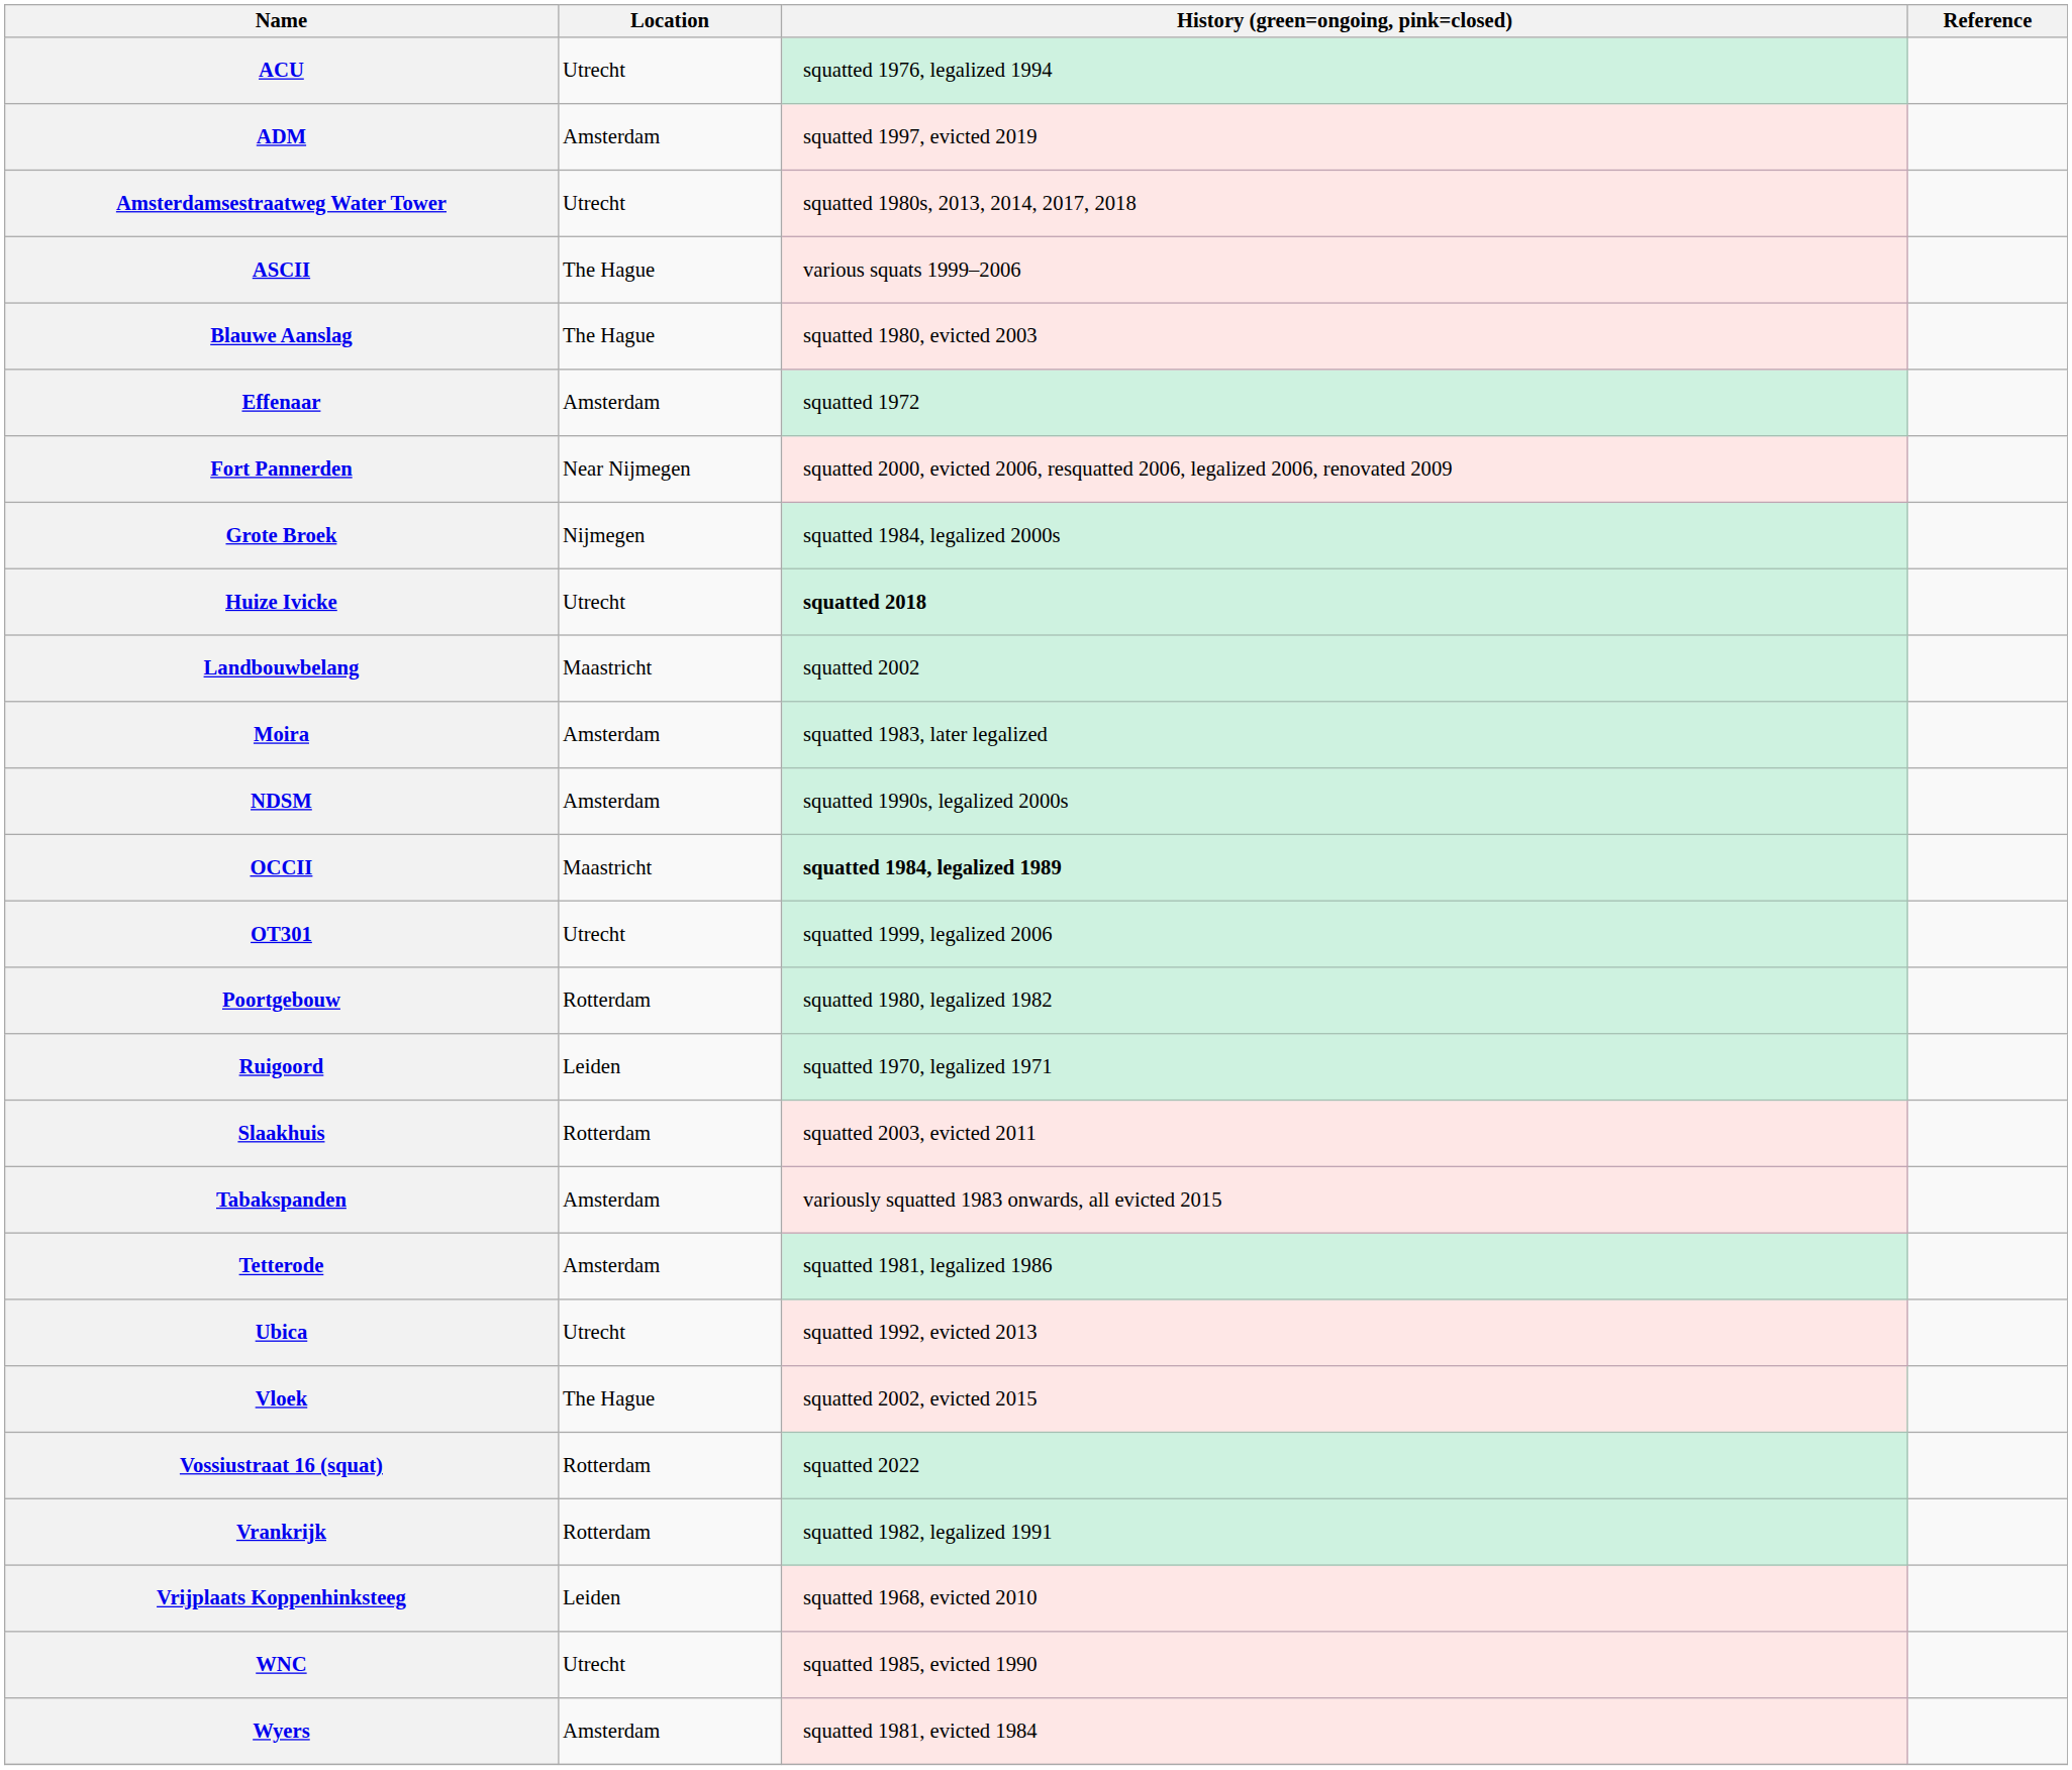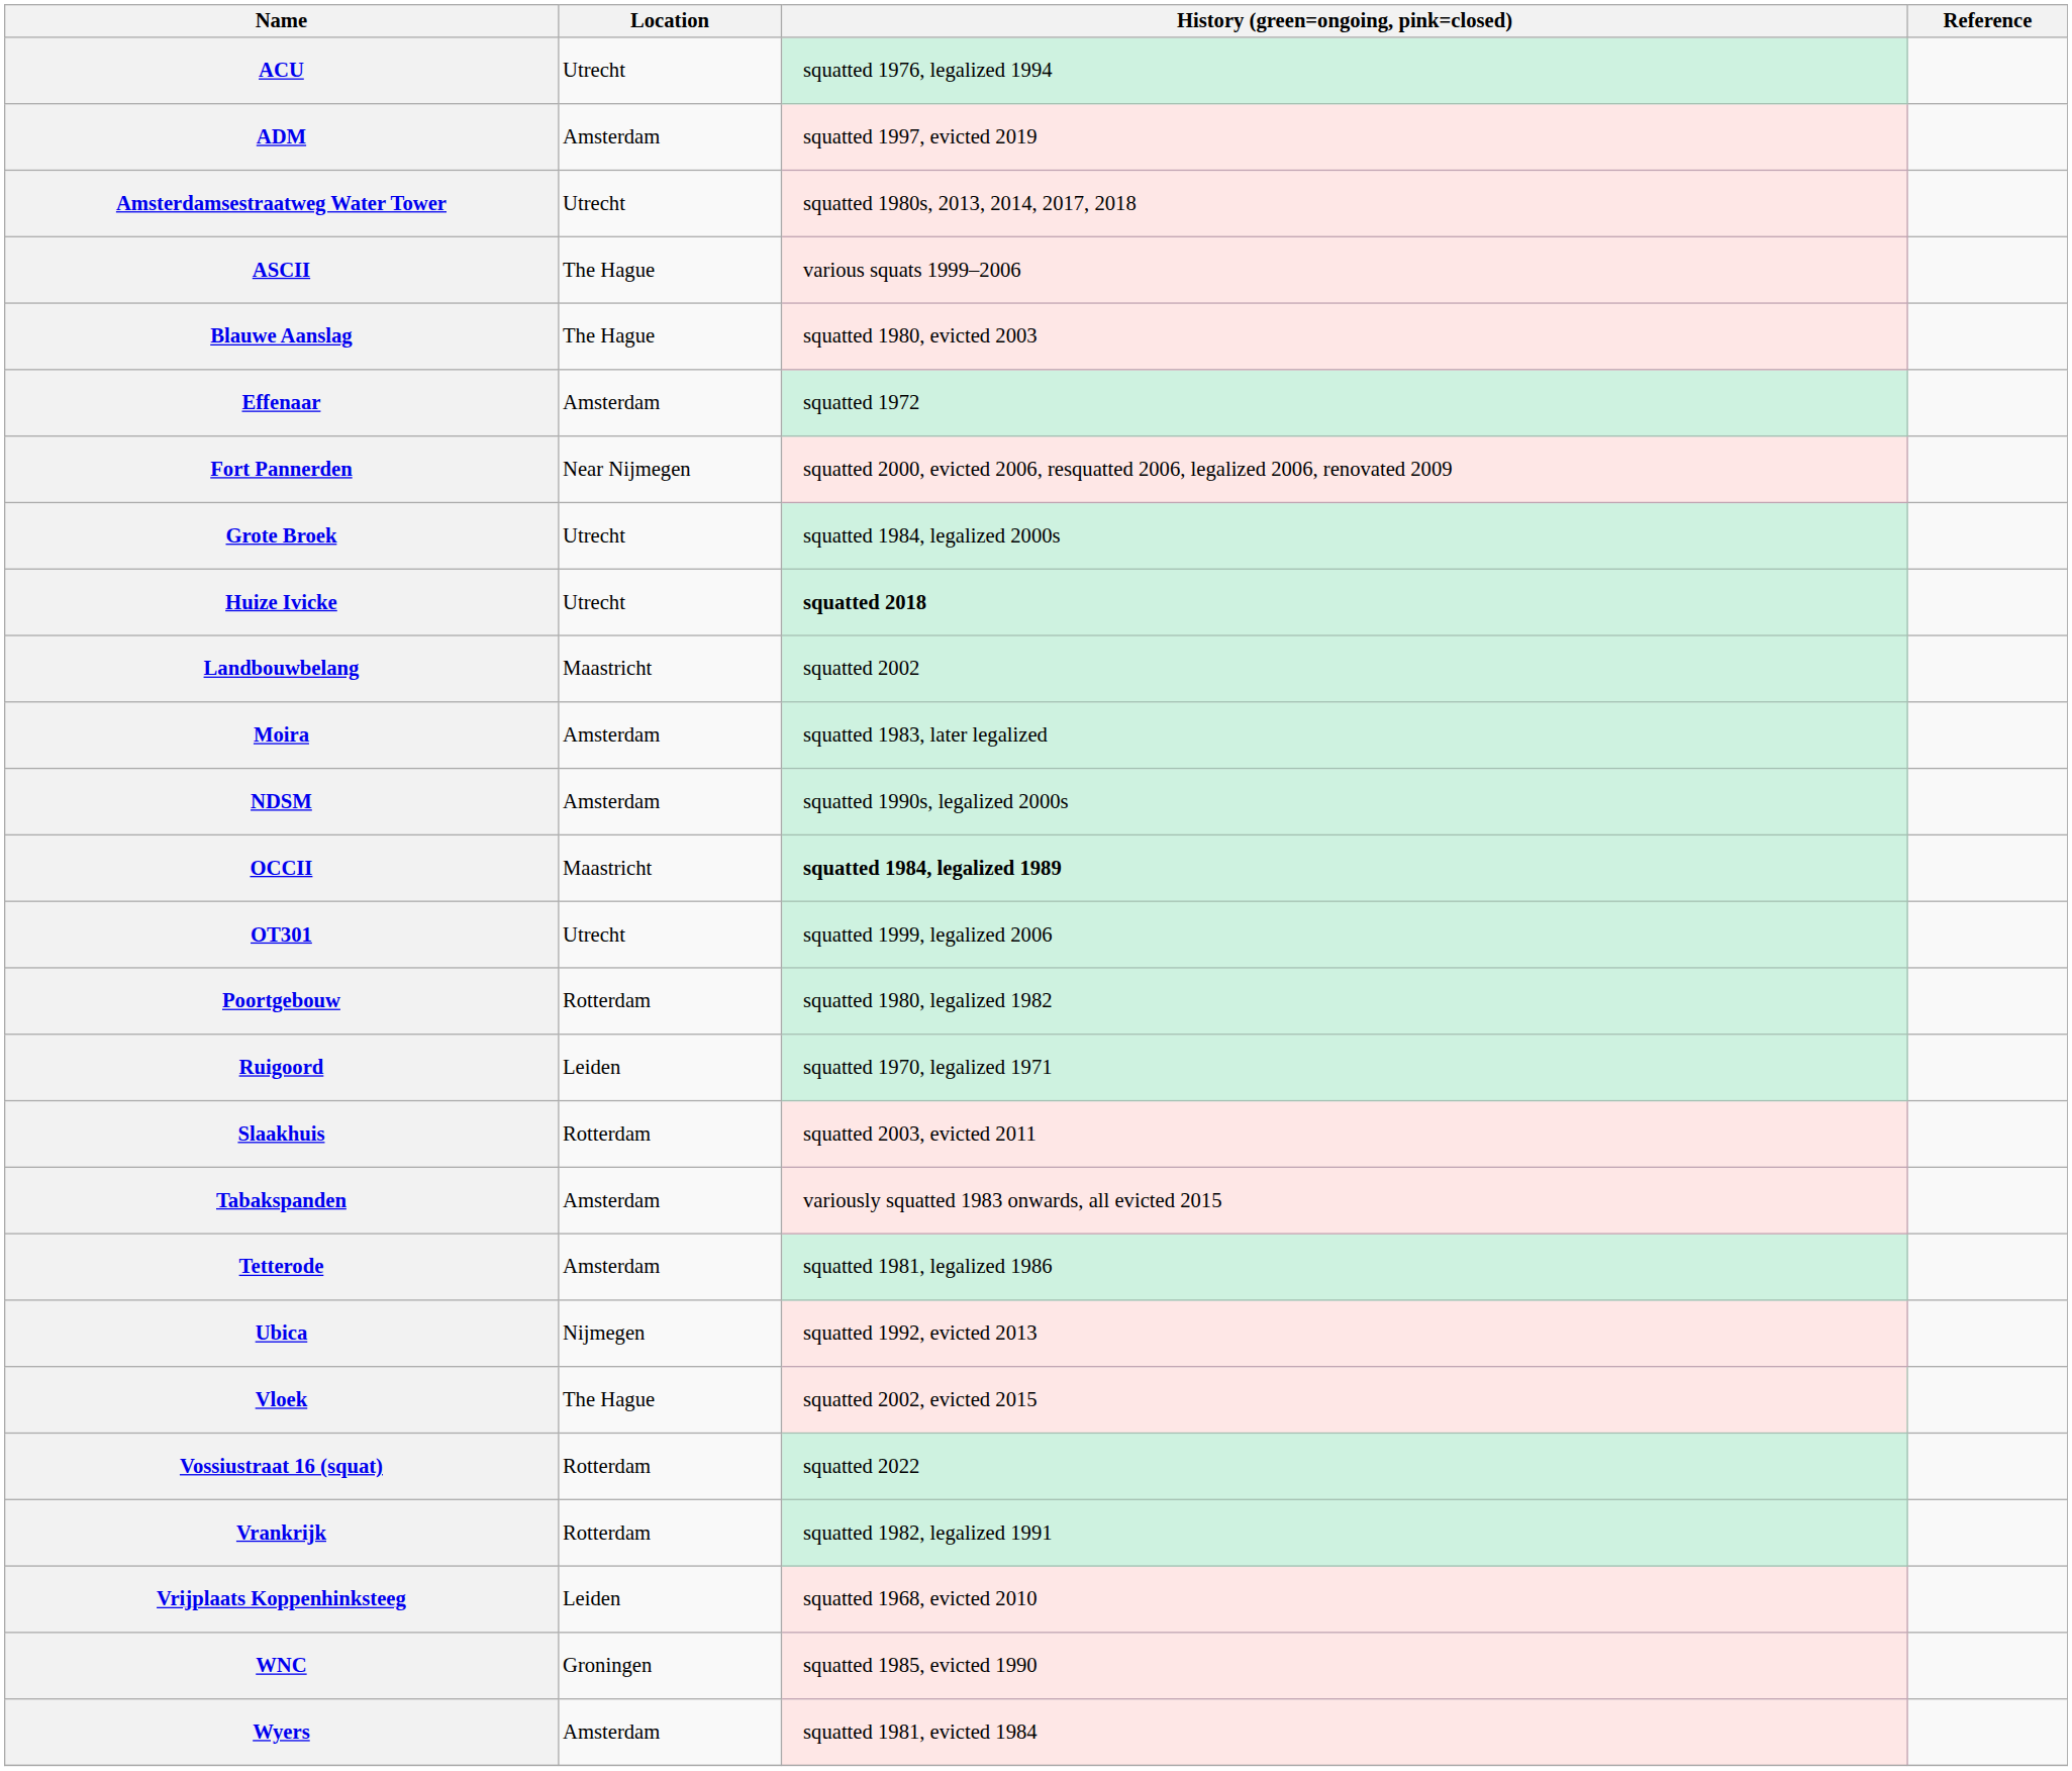Grote Broek | Location: Nijmegen -> Utrecht
Ubica | Location: Utrecht -> Nijmegen
WNC | Location: Utrecht -> Groningen
